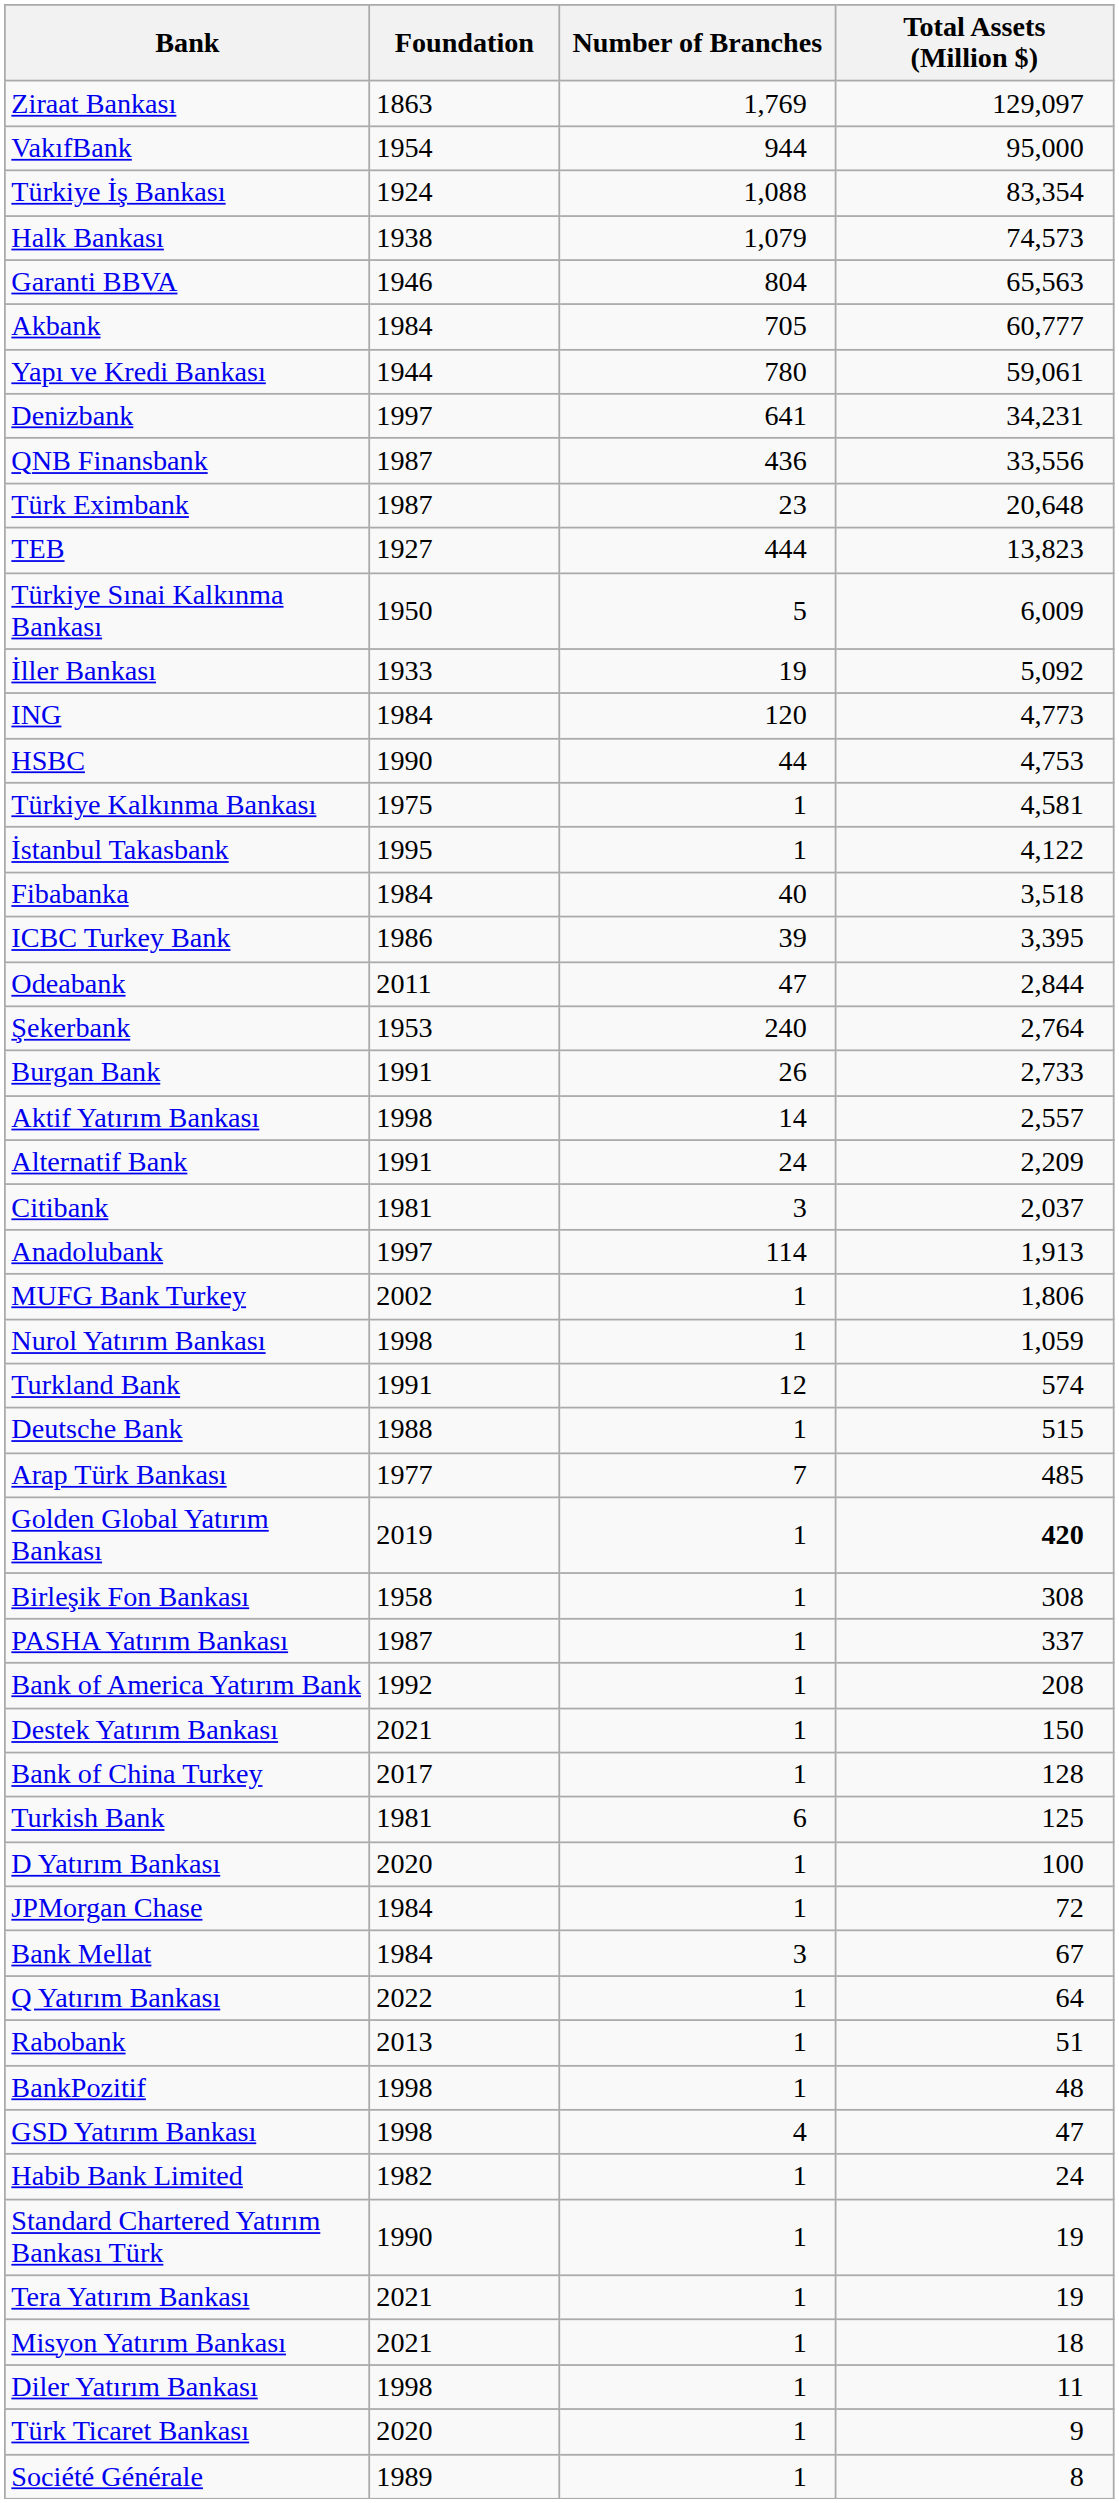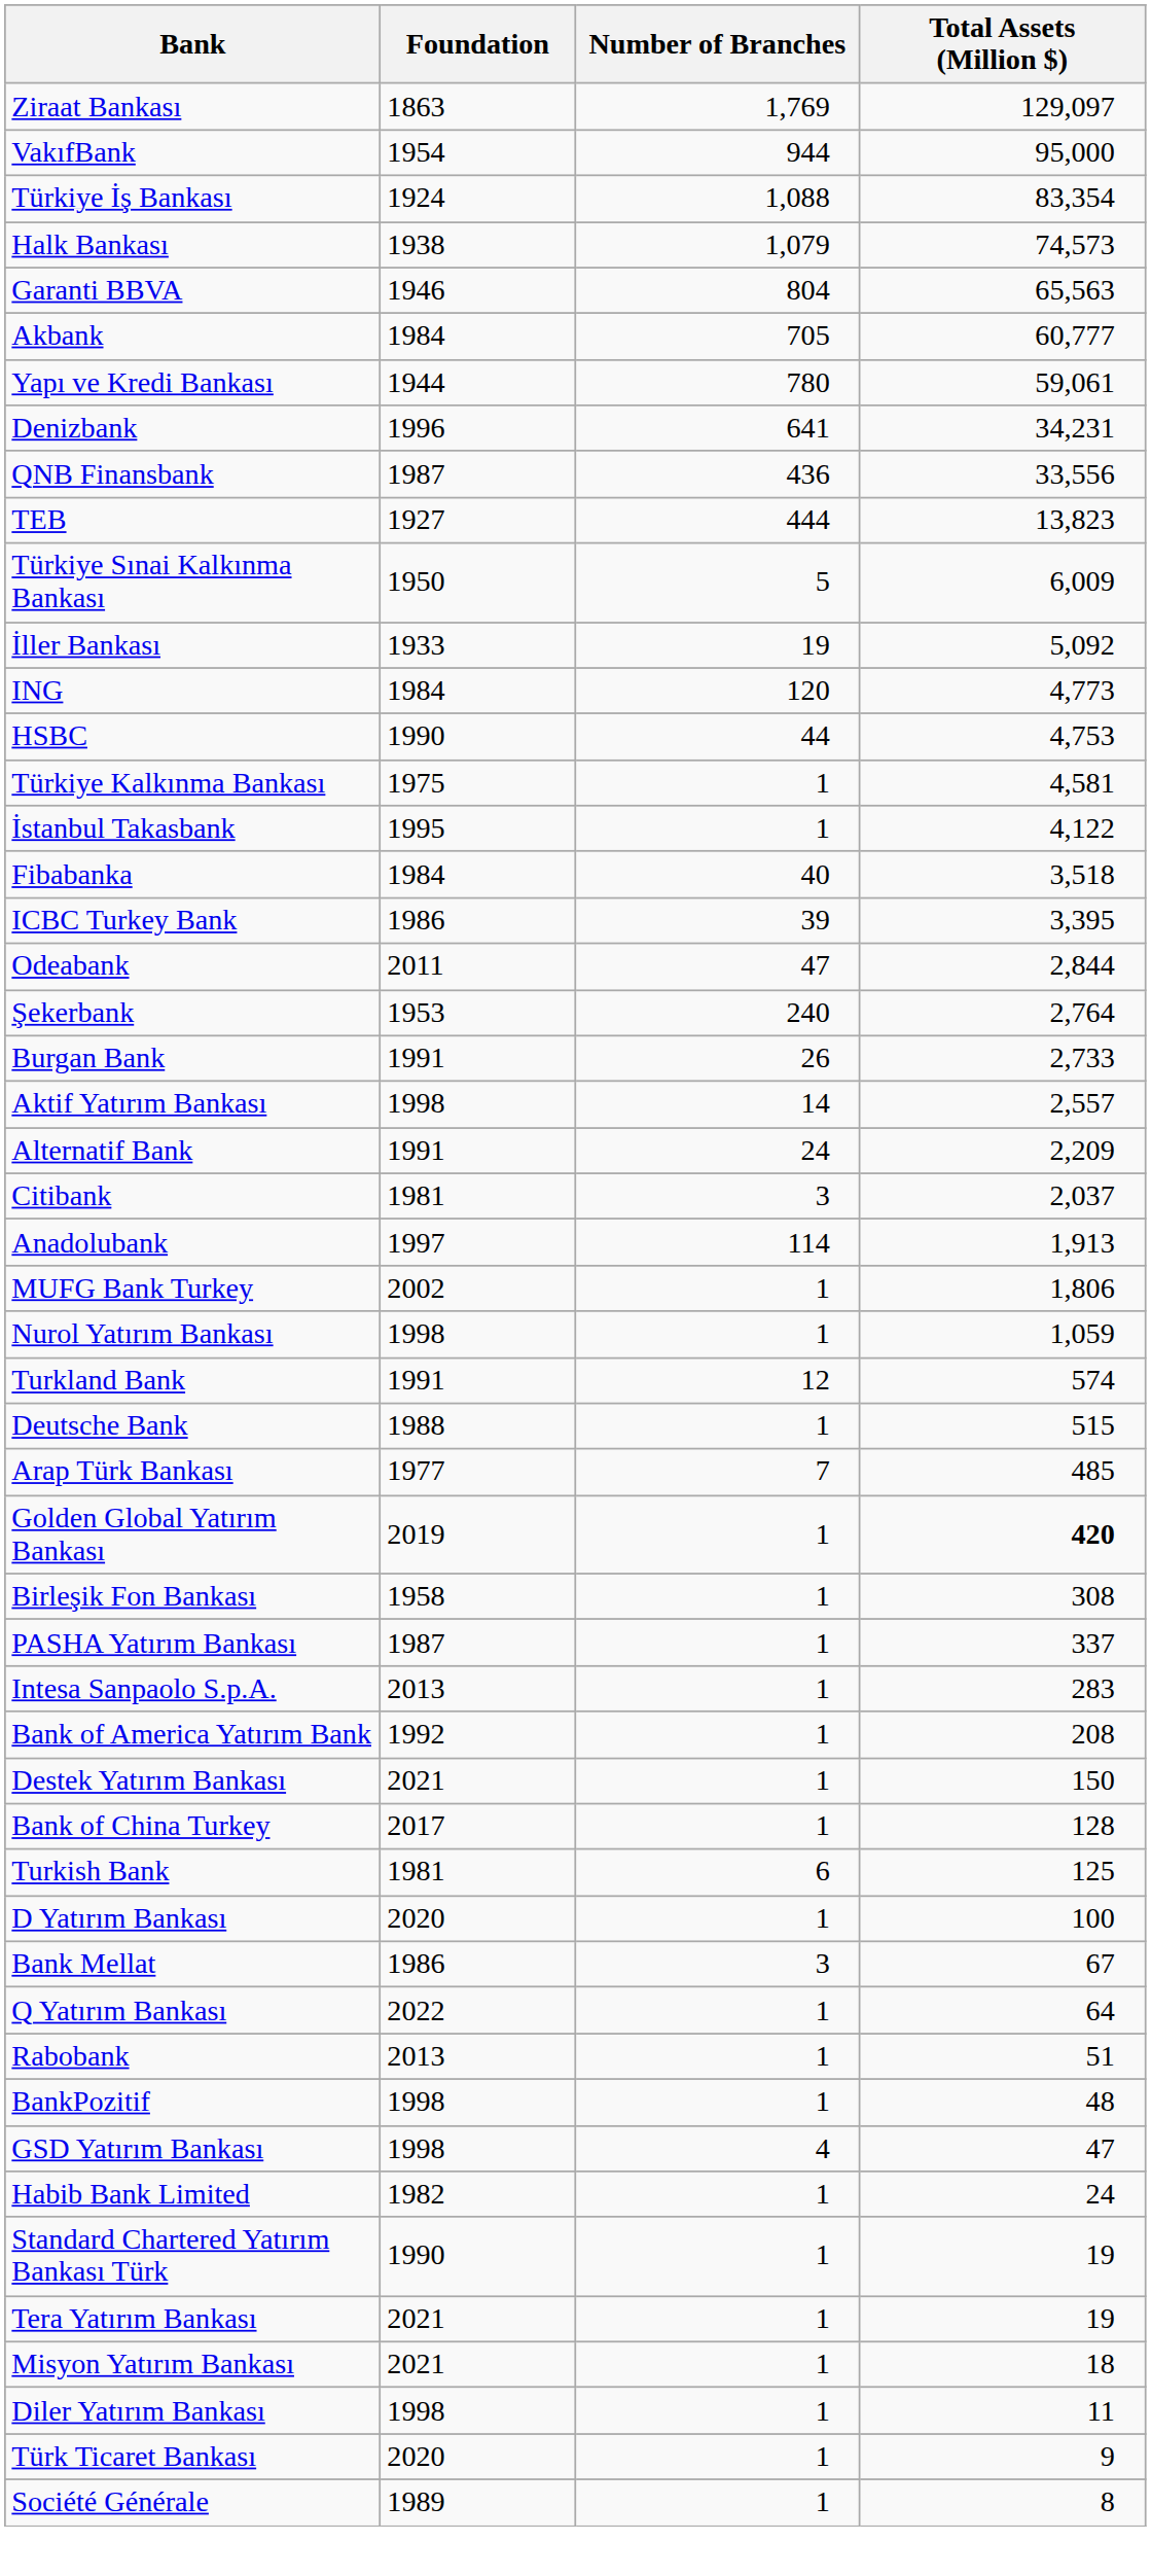Denizbank | Foundation: 1997 -> 1996
- row: Türk Eximbank | 1987 | 23 | 20,648
+ row: Intesa Sanpaolo S.p.A. | 2013 | 1 | 283
- row: JPMorgan Chase | 1984 | 1 | 72
Bank Mellat | Foundation: 1984 -> 1986
